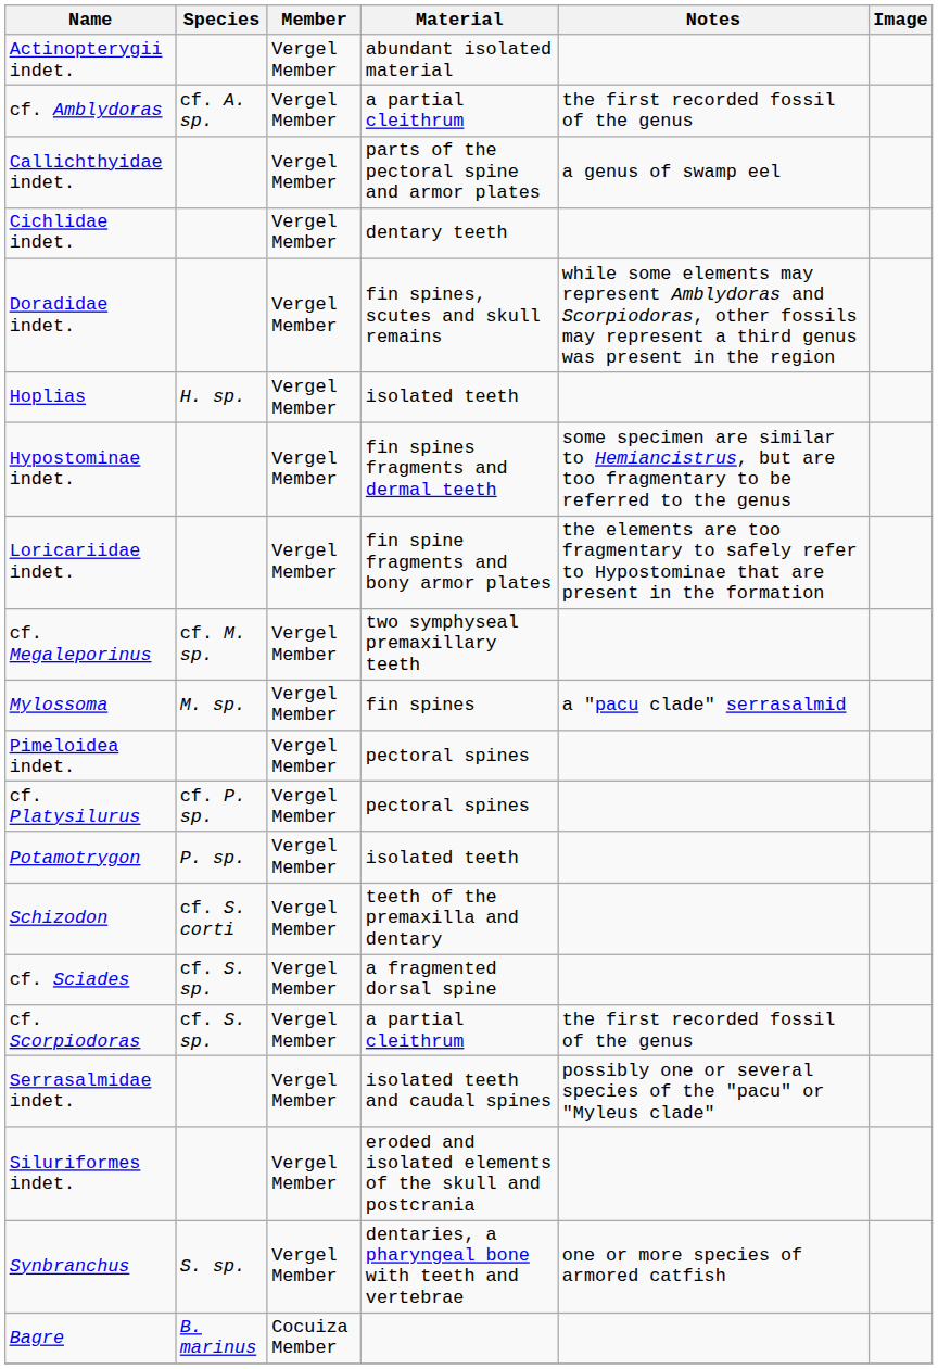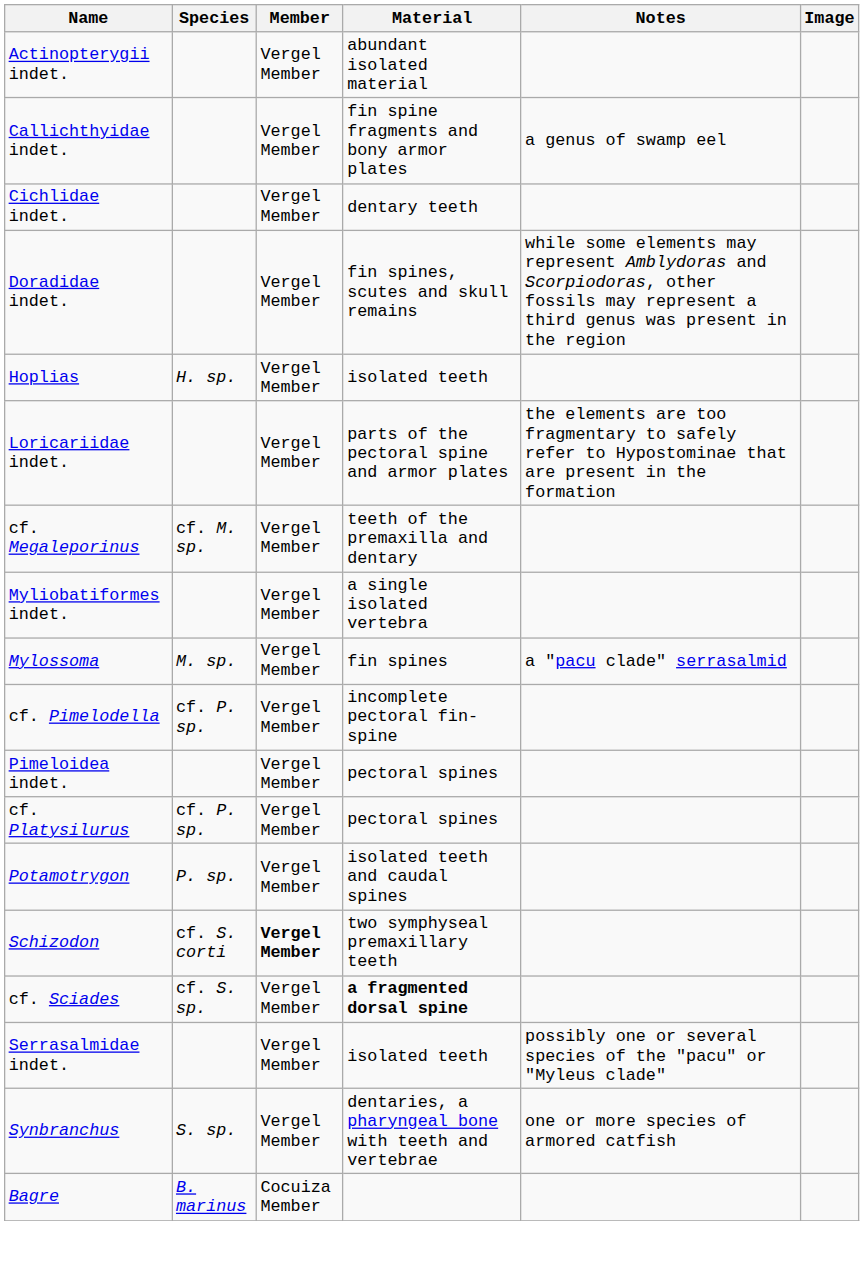- row: cf. Amblydoras | cf. A. sp. | Vergel Member | a partial cleithrum | the first recorded fossil of the genus
Callichthyidae indet. | Material: parts of the pectoral spine and armor plates -> fin spine fragments and bony armor plates
- row: Hypostominae indet. | Vergel Member | fin spines fragments and dermal teeth | some specimen are similar to Hemiancistrus, but are too fragmentary to be referred to the genus
Loricariidae indet. | Material: fin spine fragments and bony armor plates -> parts of the pectoral spine and armor plates
cf. Megaleporinus | Material: two symphyseal premaxillary teeth -> teeth of the premaxilla and dentary
+ row: Myliobatiformes indet. | Vergel Member | a single isolated vertebra
+ row: cf. Pimelodella | cf. P. sp. | Vergel Member | incomplete pectoral fin-spine
Potamotrygon | Material: isolated teeth -> isolated teeth and caudal spines
Schizodon | Member: normal -> bold
Schizodon | Material: teeth of the premaxilla and dentary -> two symphyseal premaxillary teeth
cf. Sciades | Material: normal -> bold
- row: cf. Scorpiodoras | cf. S. sp. | Vergel Member | a partial cleithrum | the first recorded fossil of the genus
Serrasalmidae indet. | Material: isolated teeth and caudal spines -> isolated teeth
- row: Siluriformes indet. | Vergel Member | eroded and isolated elements of the skull and postcrania
